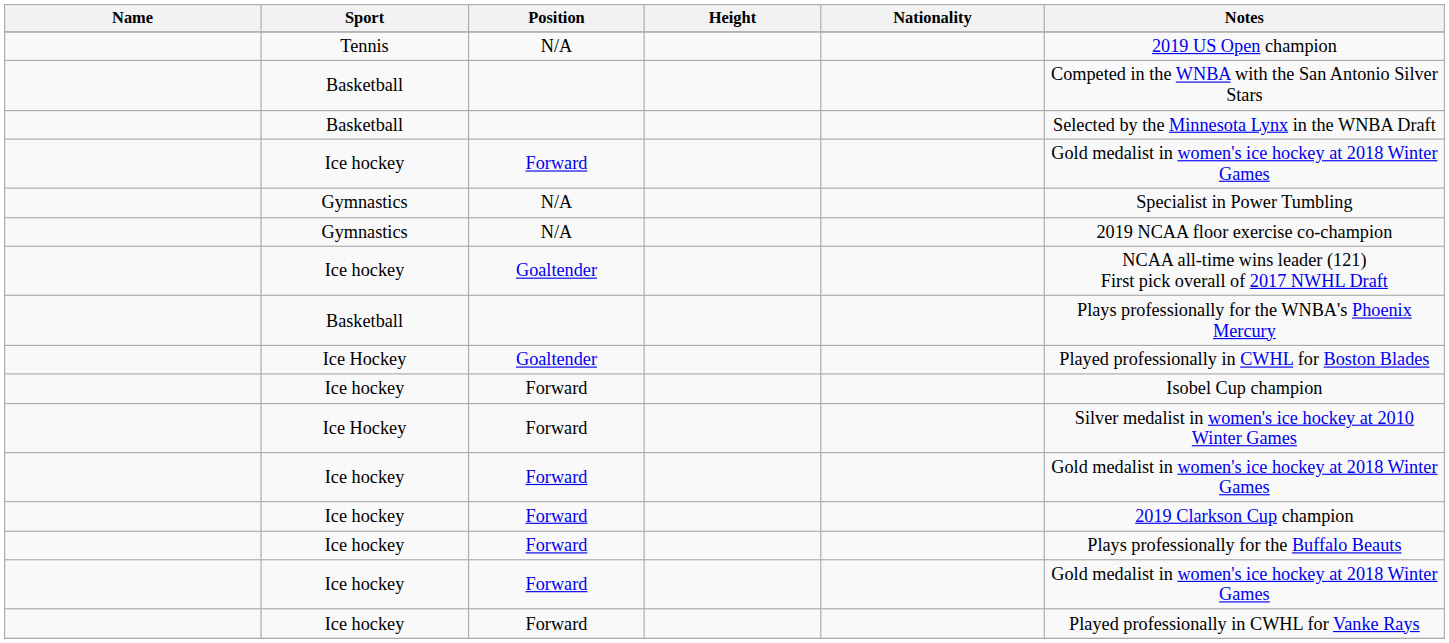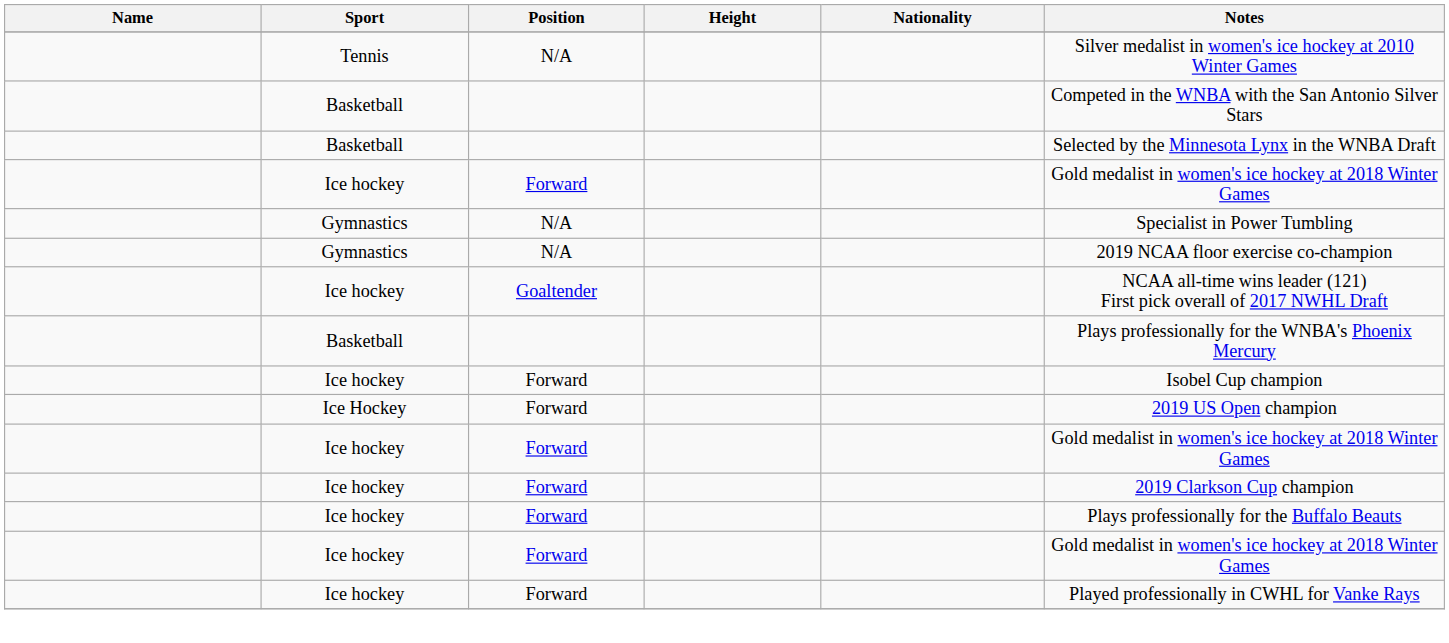Tennis | Notes: 2019 US Open champion -> Silver medalist in women's ice hockey at 2010 Winter Games
- row: Ice Hockey | Goaltender | Played professionally in CWHL for Boston Blades
Ice Hockey / Forward | Notes: Silver medalist in women's ice hockey at 2010 Winter Games -> 2019 US Open champion
